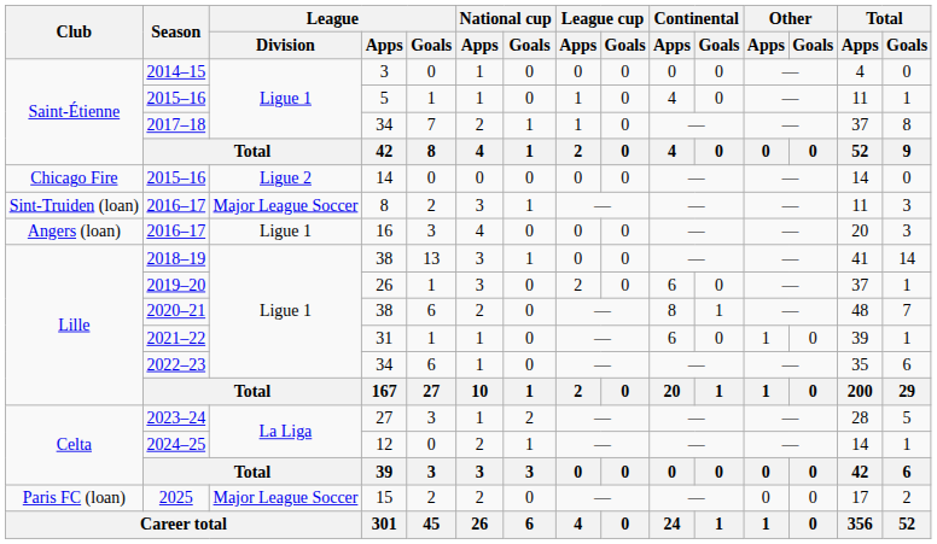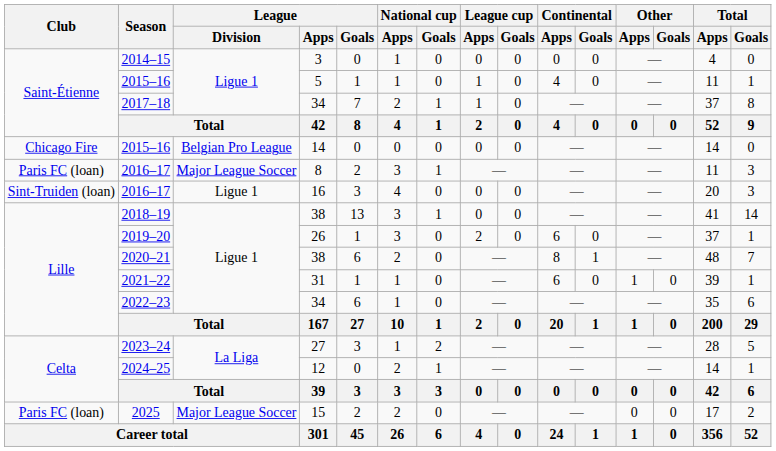2015–16 / 14 | League / Division: Ligue 2 -> Belgian Pro League
2016–17 / 8 | Club: Sint-Truiden (loan) -> Paris FC (loan)
2016–17 / 16 | Club: Angers (loan) -> Sint-Truiden (loan)
